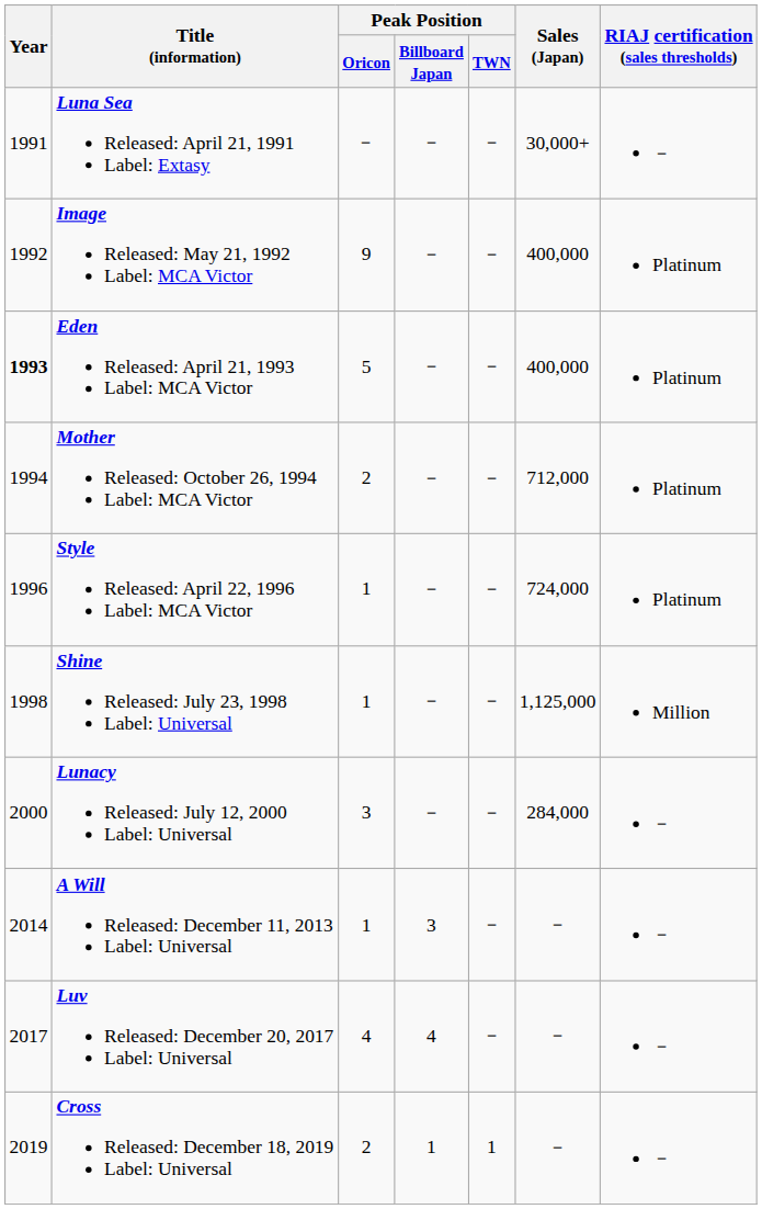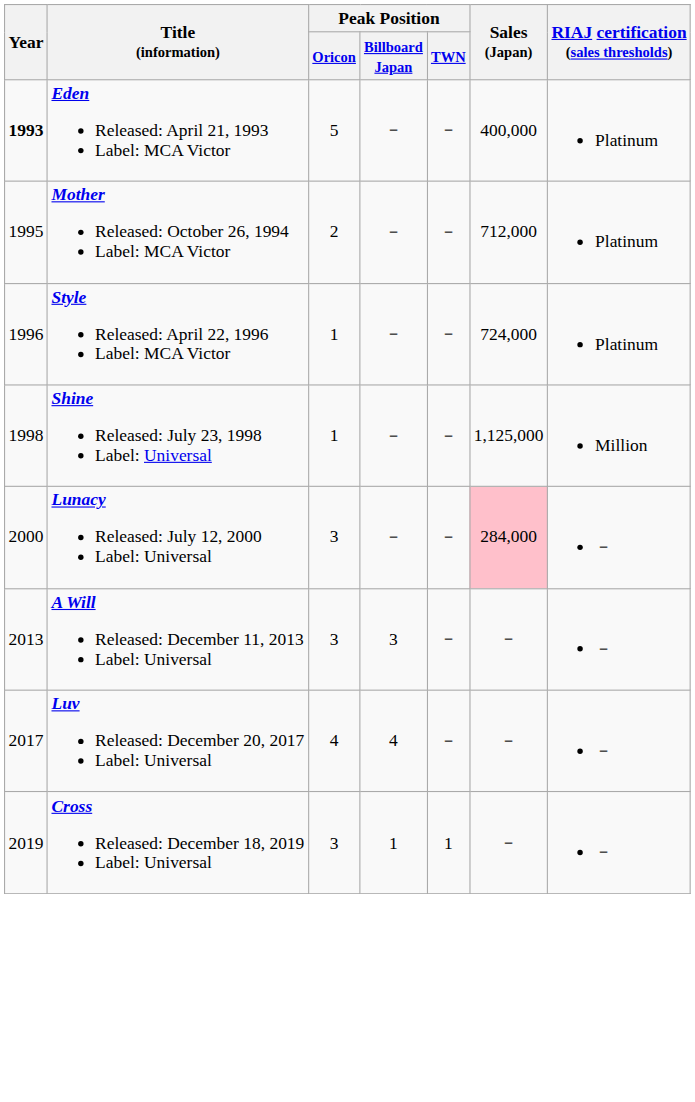- row: 1991 | Luna Sea Released: April 21, 1991 Label: Extasy | － | － | － | 30,000+ | －
- row: 1992 | Image Released: May 21, 1992 Label: MCA Victor | 9 | － | － | 400,000 | Platinum
Mother Released: October 26, 1994 Label: MCA Victor | Year: 1994 -> 1995
Lunacy Released: July 12, 2000 Label: Universal | Sales (Japan): no background -> pink background
A Will Released: December 11, 2013 Label: Universal | Year: 2014 -> 2013
A Will Released: December 11, 2013 Label: Universal | Peak Position / Oricon: 1 -> 3
Cross Released: December 18, 2019 Label: Universal | Peak Position / Oricon: 2 -> 3
